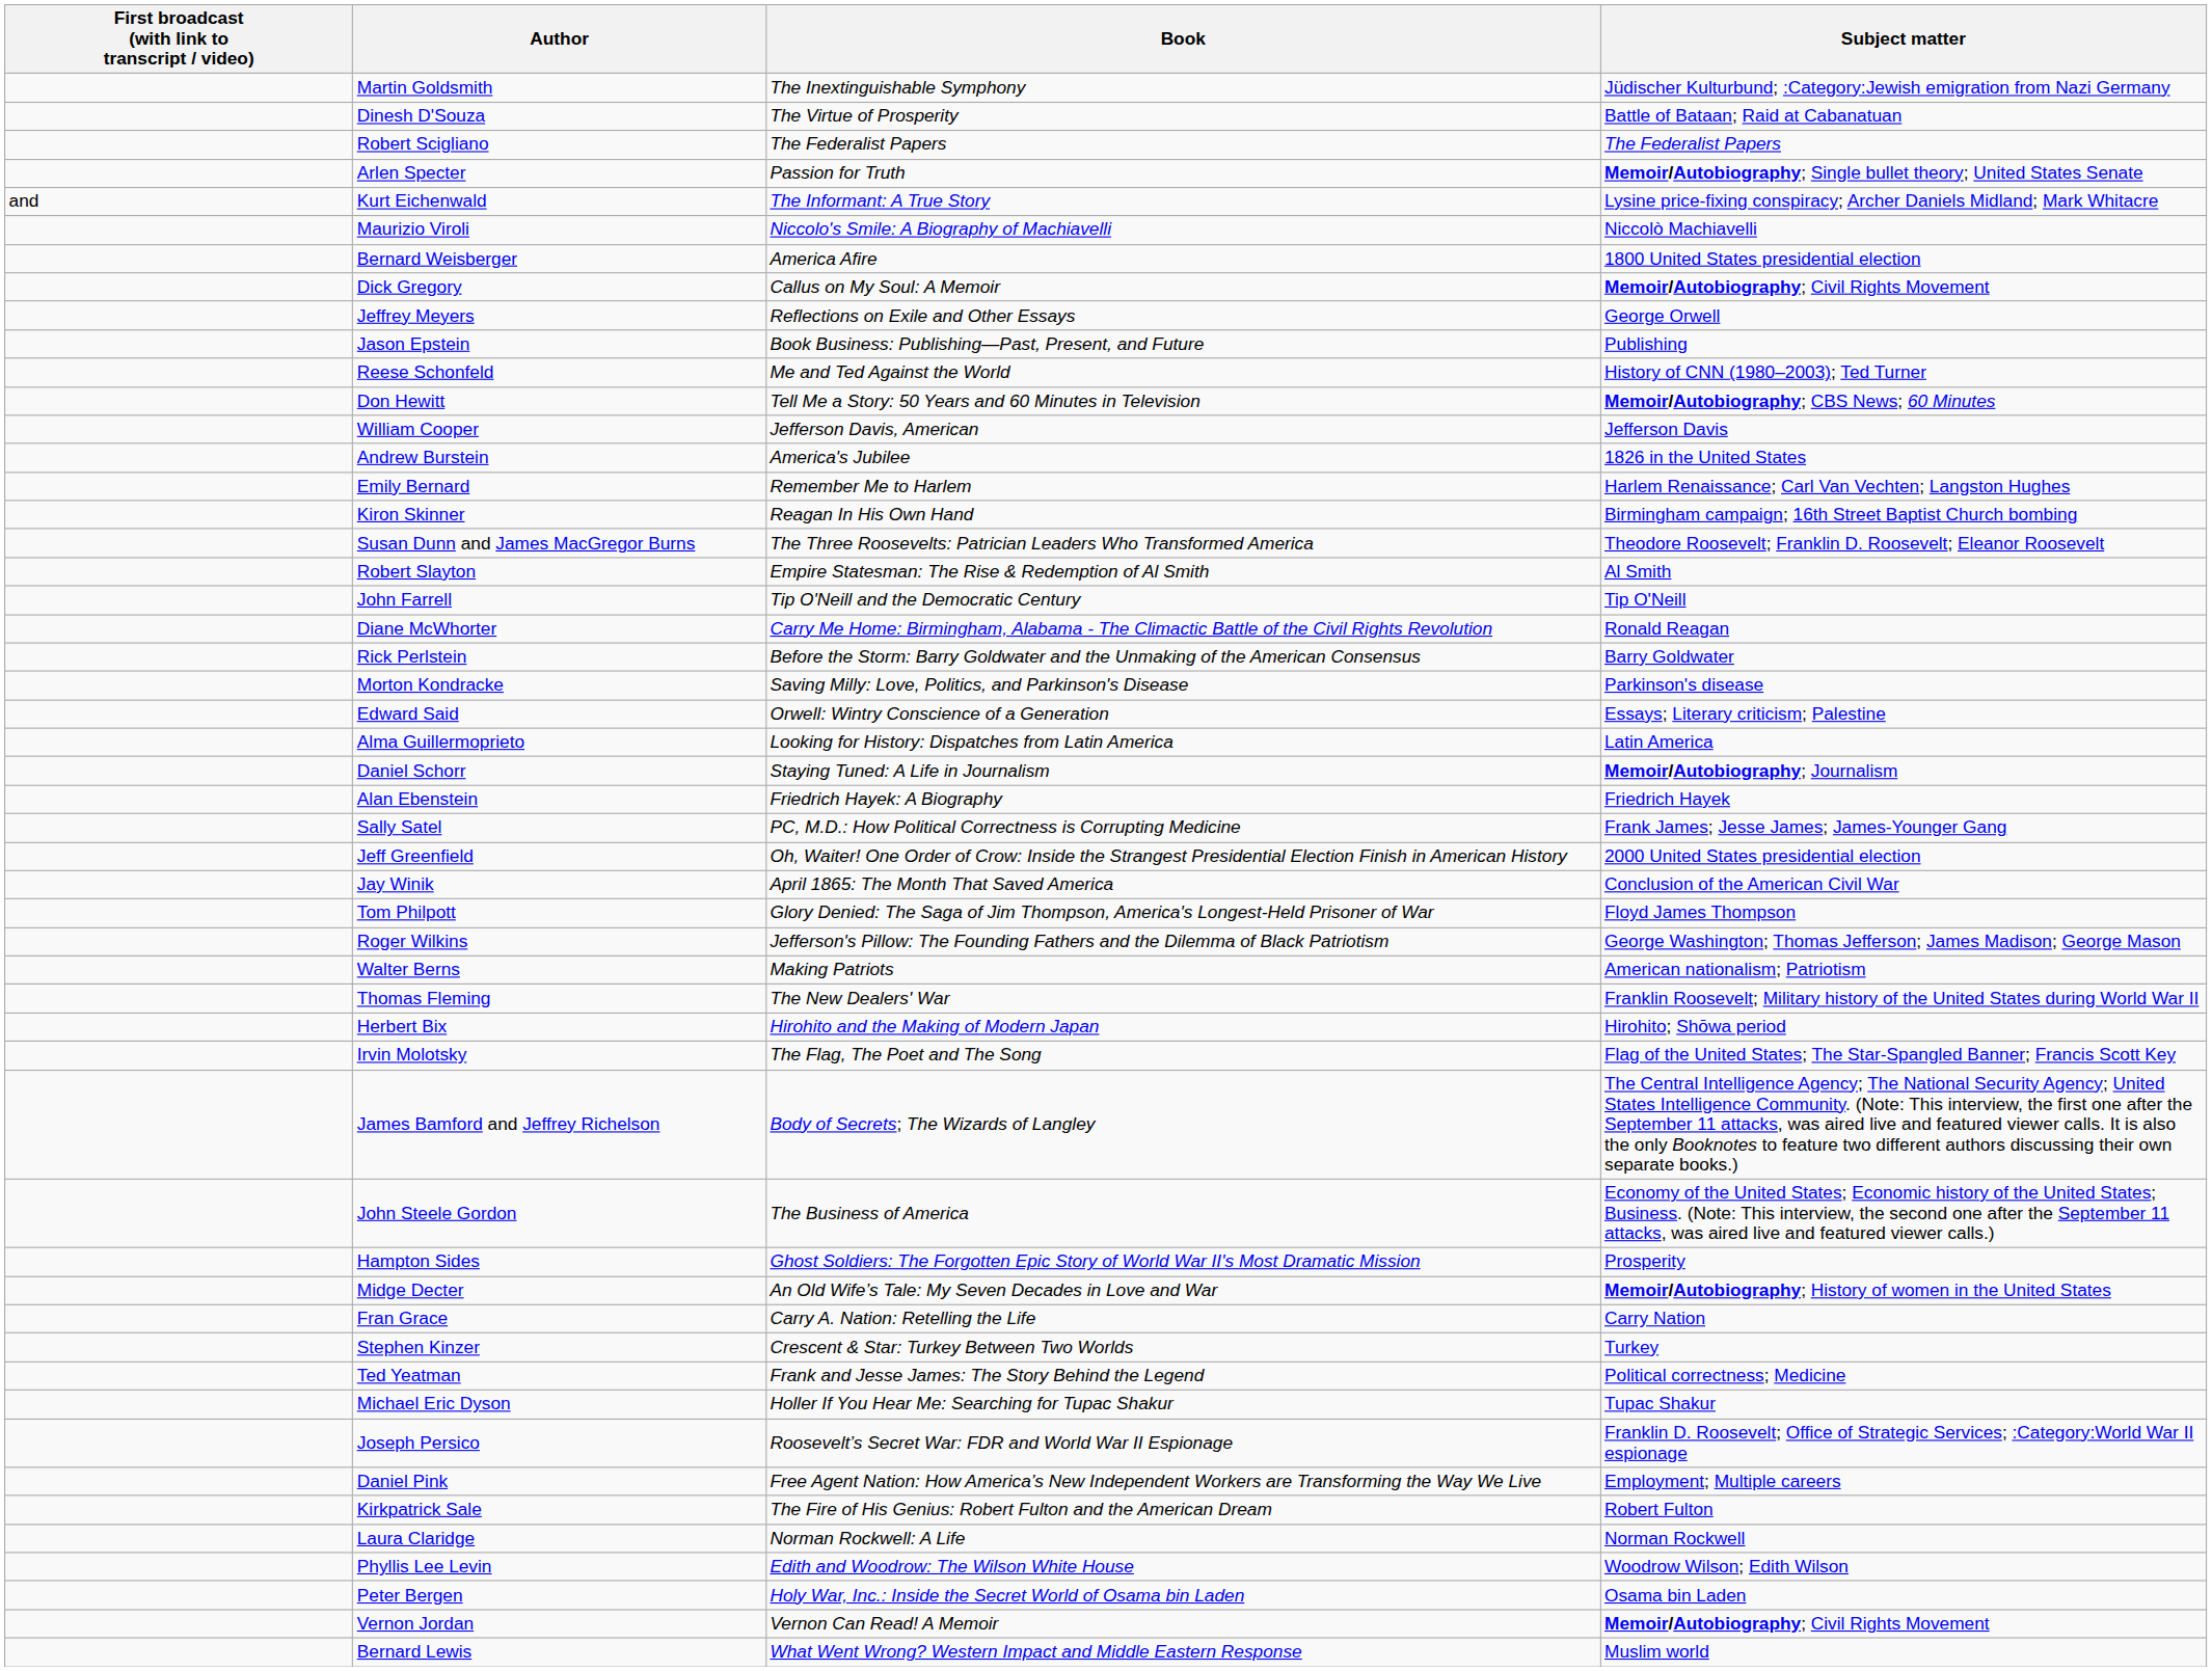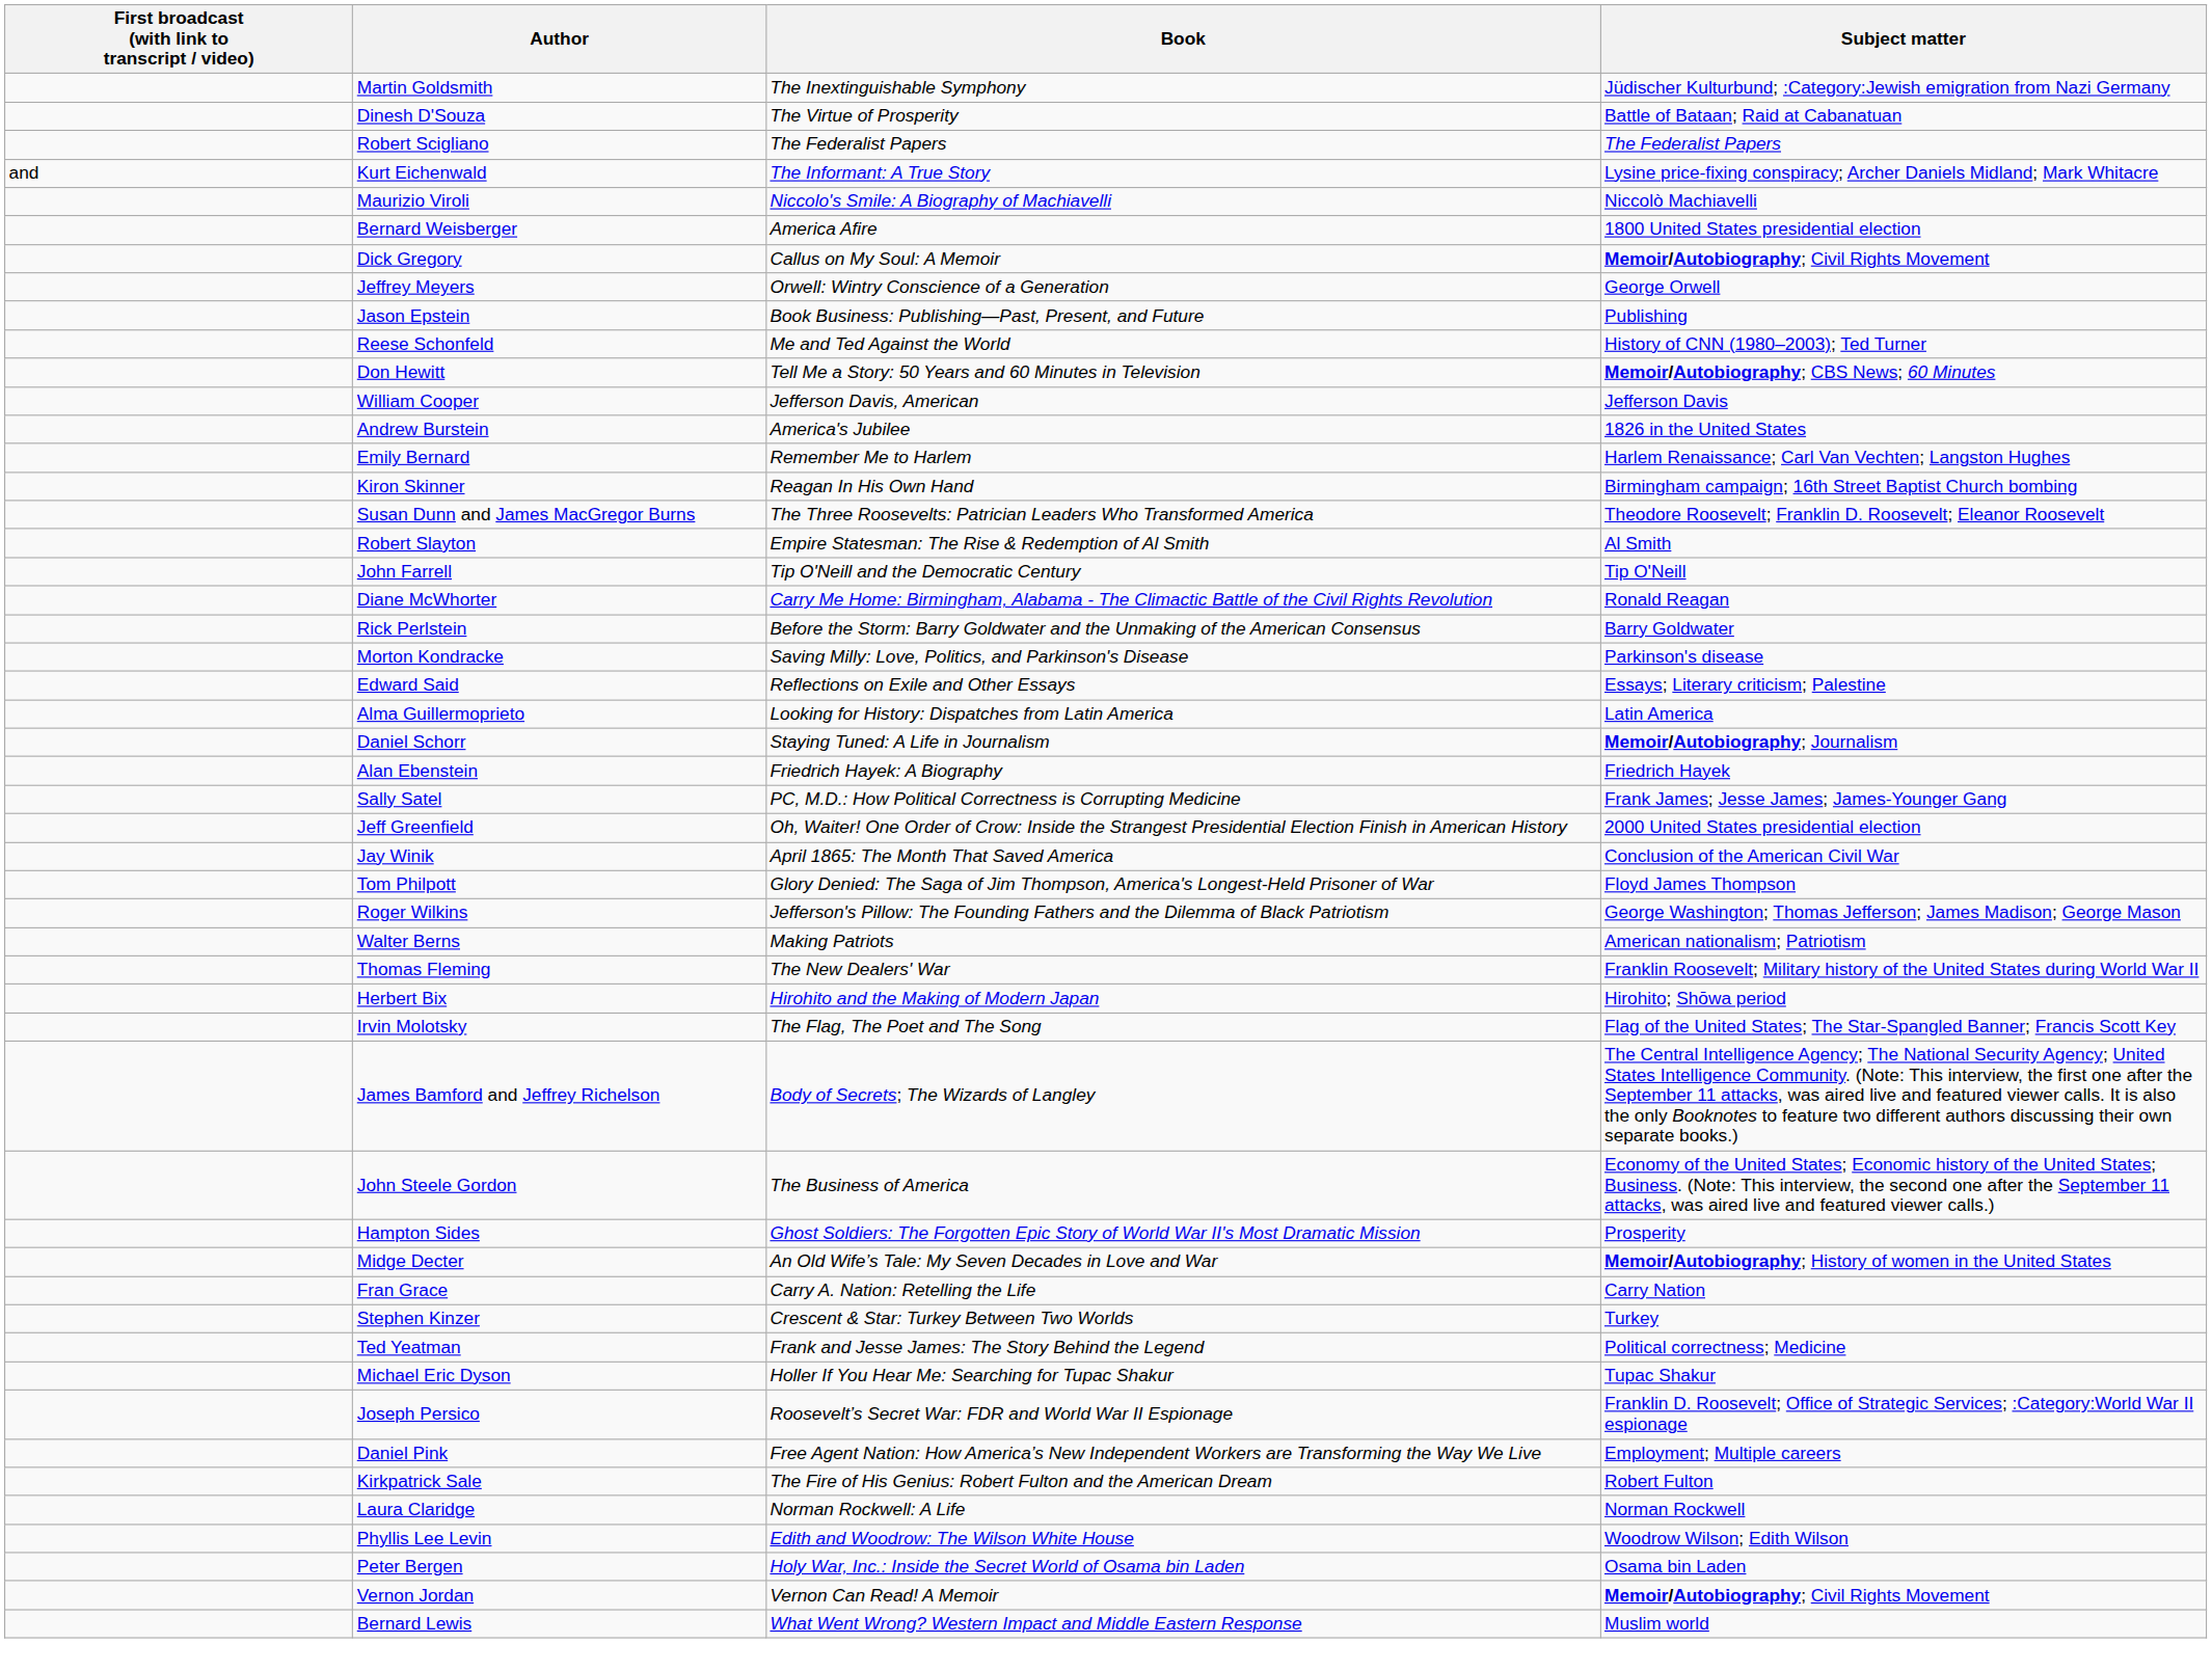- row: Arlen Specter | Passion for Truth | Memoir/Autobiography; Single bullet theory; United States Senate
Jeffrey Meyers | Book: Reflections on Exile and Other Essays -> Orwell: Wintry Conscience of a Generation
Edward Said | Book: Orwell: Wintry Conscience of a Generation -> Reflections on Exile and Other Essays
